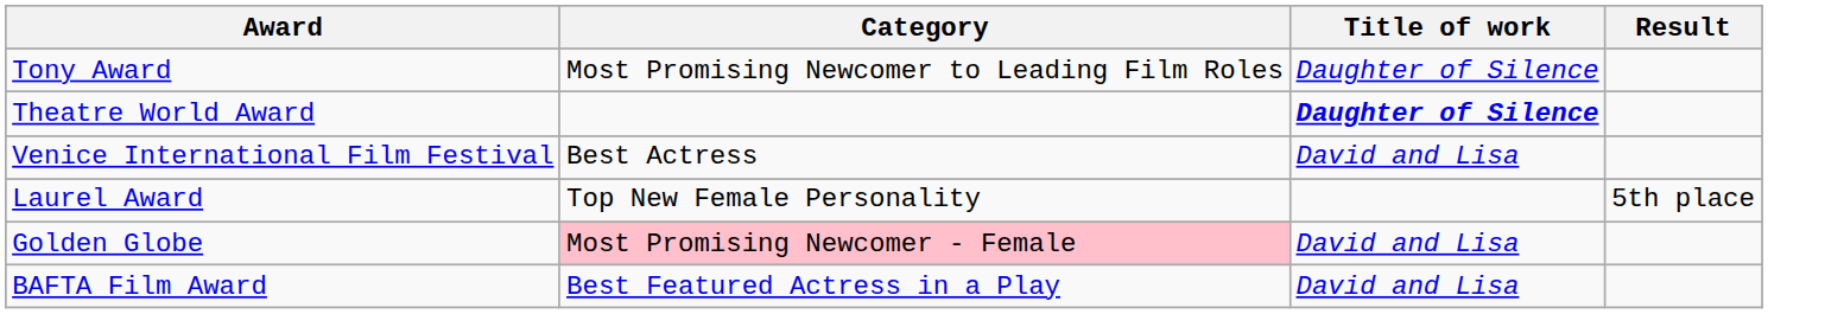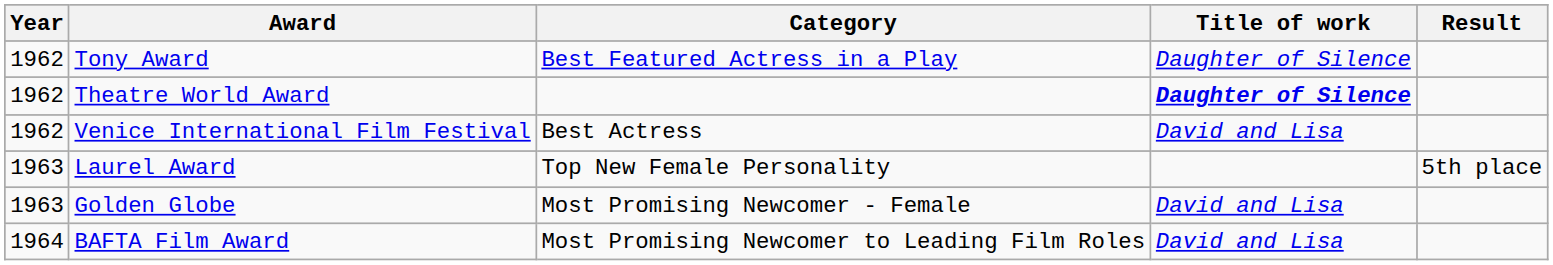+ column: Year | 1962 | 1962 | 1962 | 1963 | 1963 | 1964
Tony Award | Category: Most Promising Newcomer to Leading Film Roles -> Best Featured Actress in a Play
Golden Globe | Category: pink background -> no background
BAFTA Film Award | Category: Best Featured Actress in a Play -> Most Promising Newcomer to Leading Film Roles
